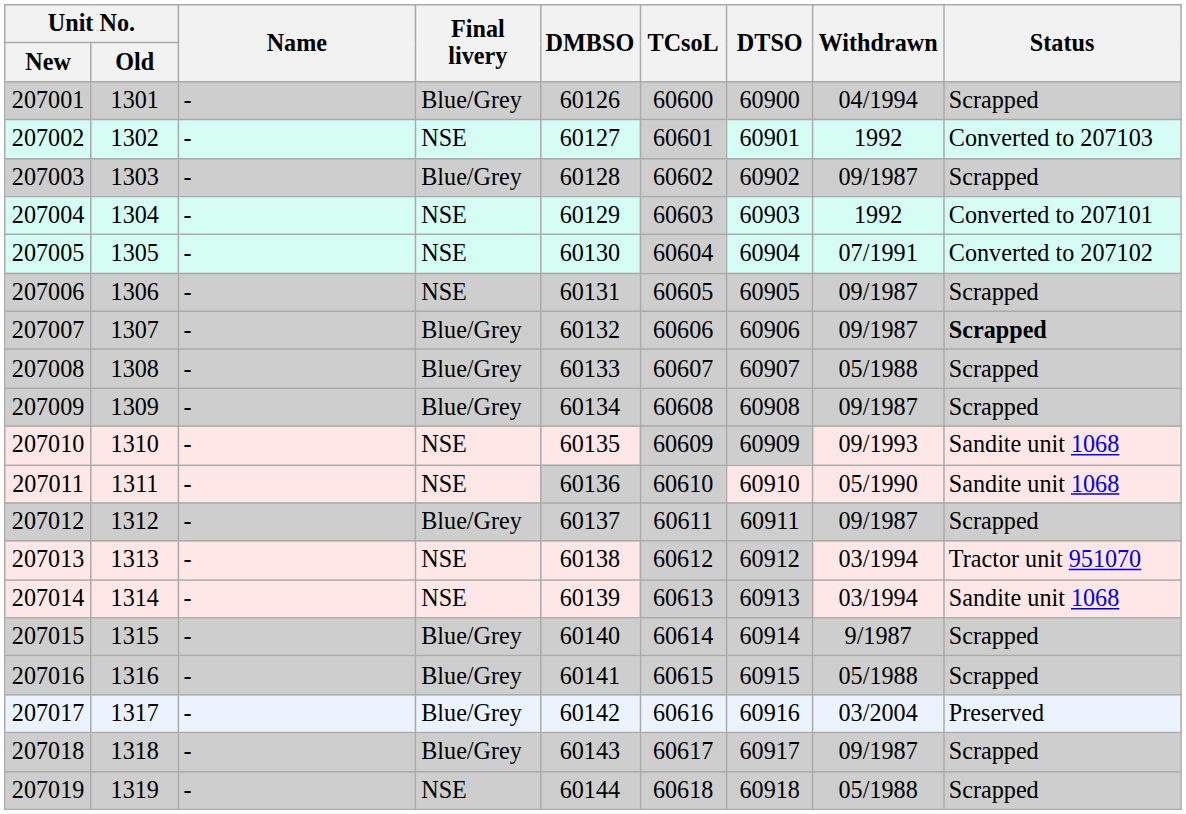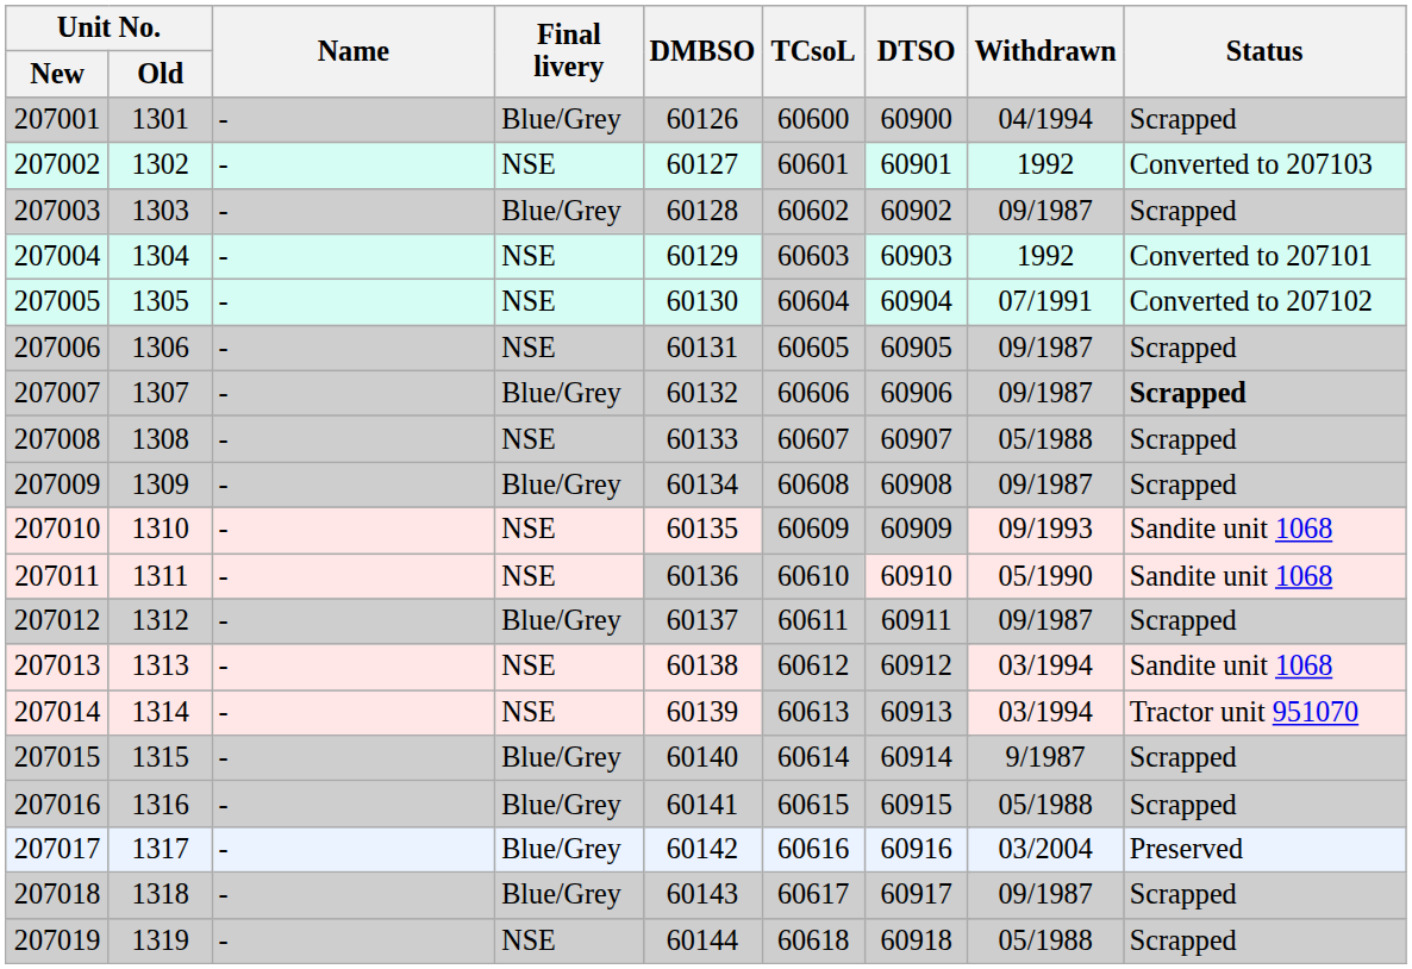207008 | Final livery: Blue/Grey -> NSE
207013 | Status: Tractor unit 951070 -> Sandite unit 1068
207014 | Status: Sandite unit 1068 -> Tractor unit 951070
